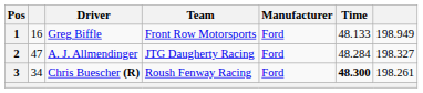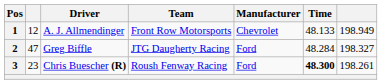1 | column 2: 16 -> 12
1 | Driver: Greg Biffle -> A. J. Allmendinger
1 | Manufacturer: Ford -> Chevrolet
2 | Driver: A. J. Allmendinger -> Greg Biffle
3 | column 2: 34 -> 23
